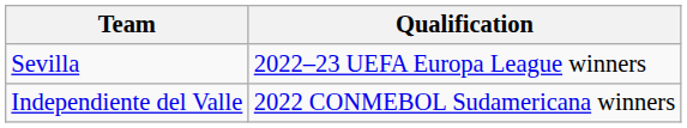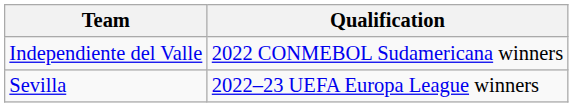rows swapped: Sevilla <-> Independiente del Valle
